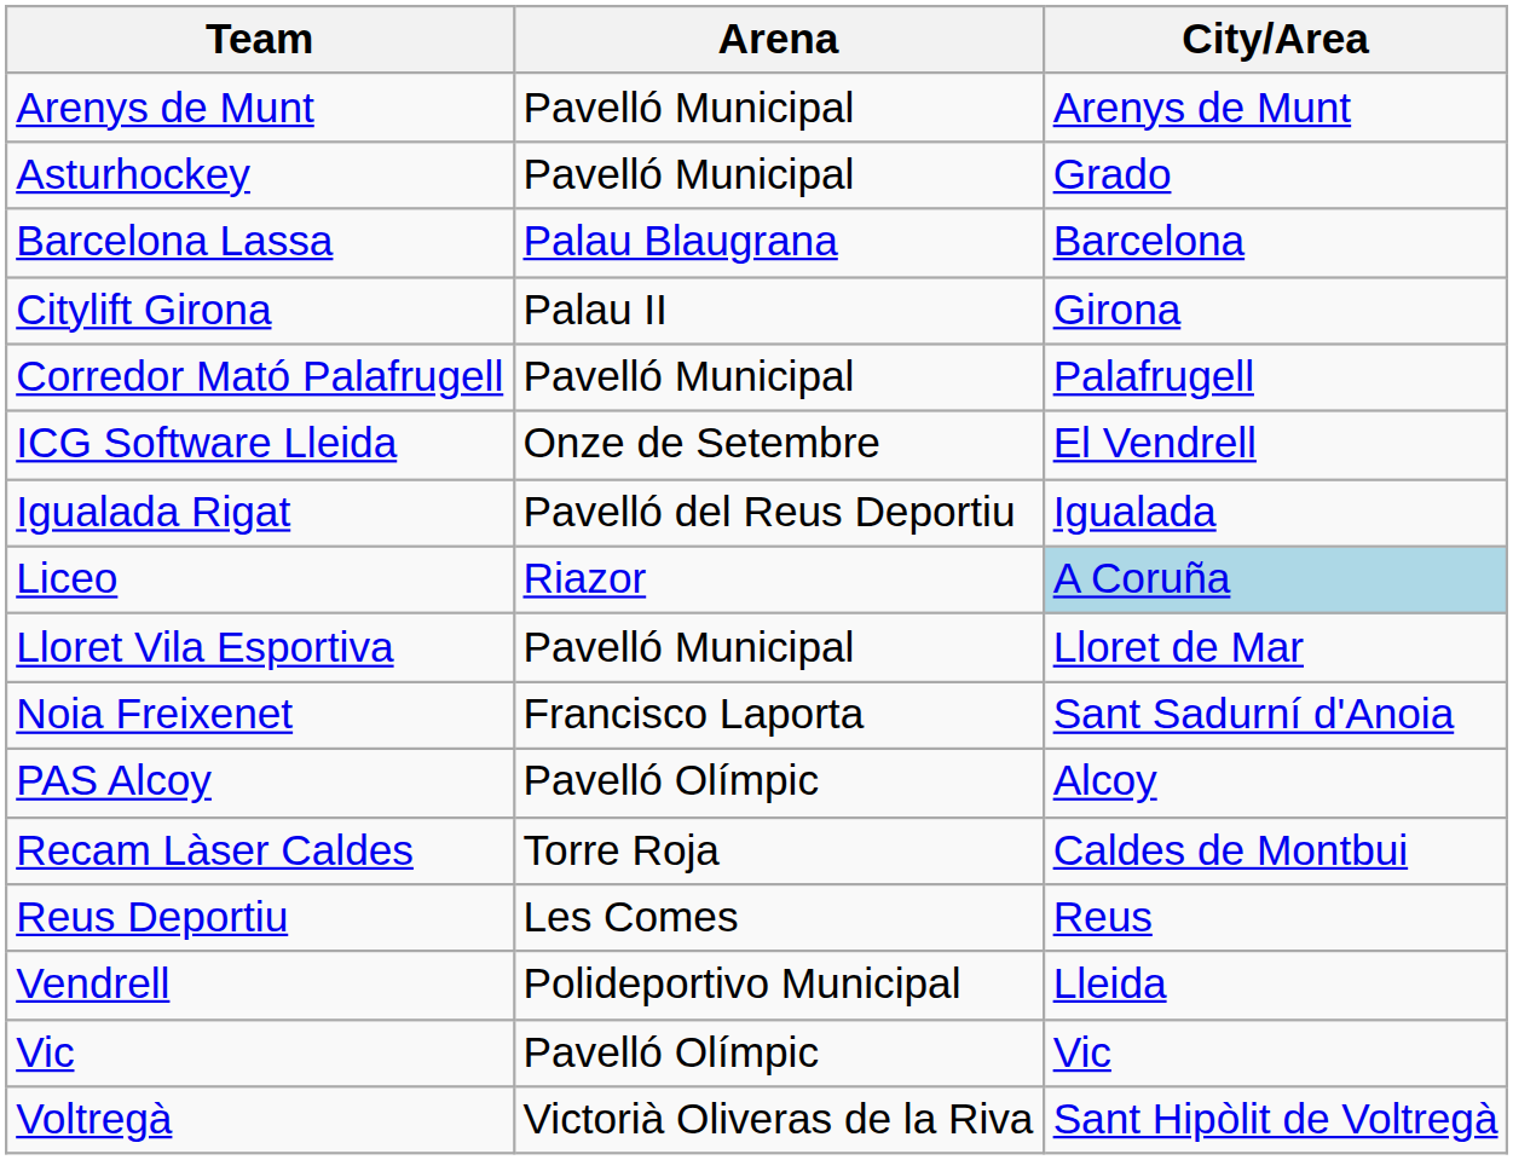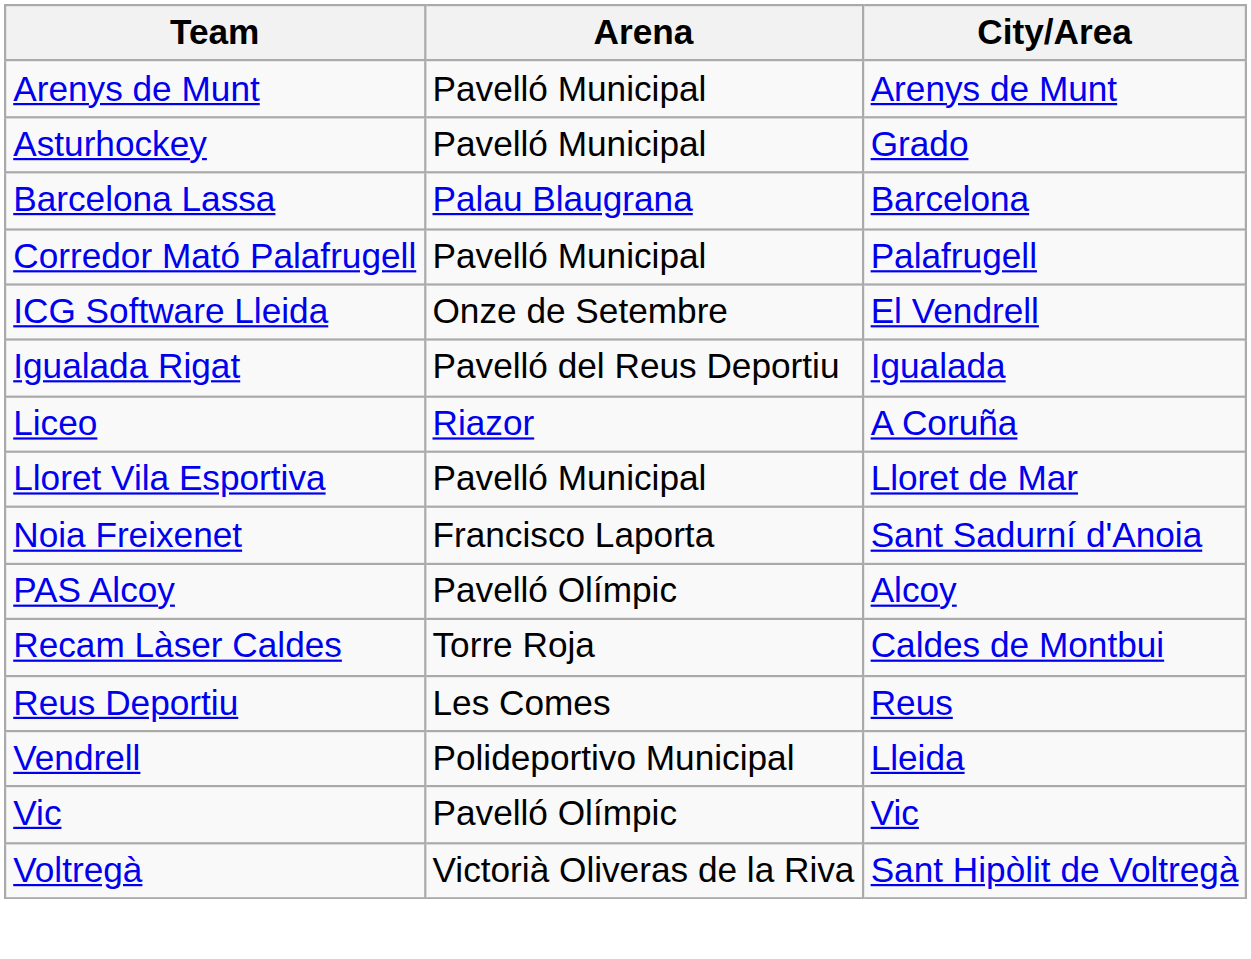- row: Citylift Girona | Palau II | Girona
Liceo | City/Area: lightblue background -> no background
